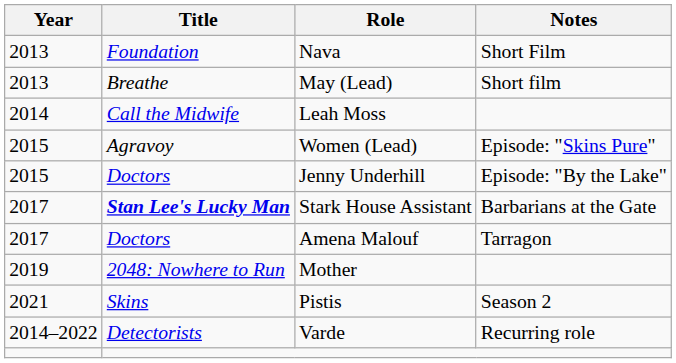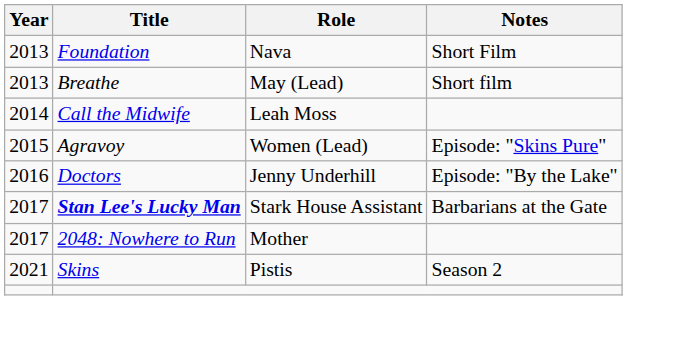Jenny Underhill | Year: 2015 -> 2016
- row: 2017 | Doctors | Amena Malouf | Tarragon
Mother | Year: 2019 -> 2017
- row: 2014–2022 | Detectorists | Varde | Recurring role
